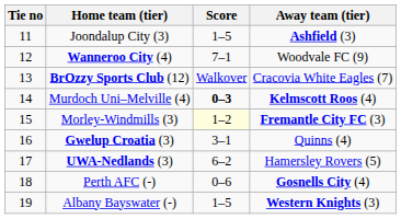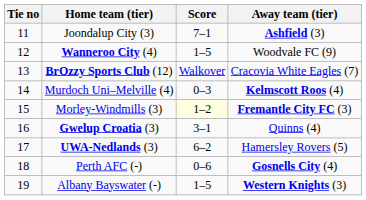Joondalup City (3) | Score: 1–5 -> 7–1
Wanneroo City (4) | Score: 7–1 -> 1–5
Murdoch Uni–Melville (4) | Score: bold -> normal
